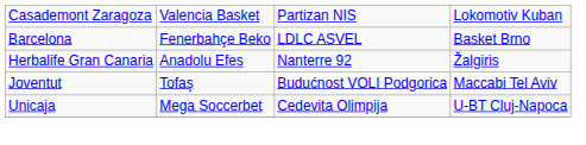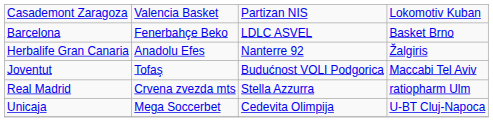+ row: Real Madrid | Crvena zvezda mts | Stella Azzurra | ratiopharm Ulm
